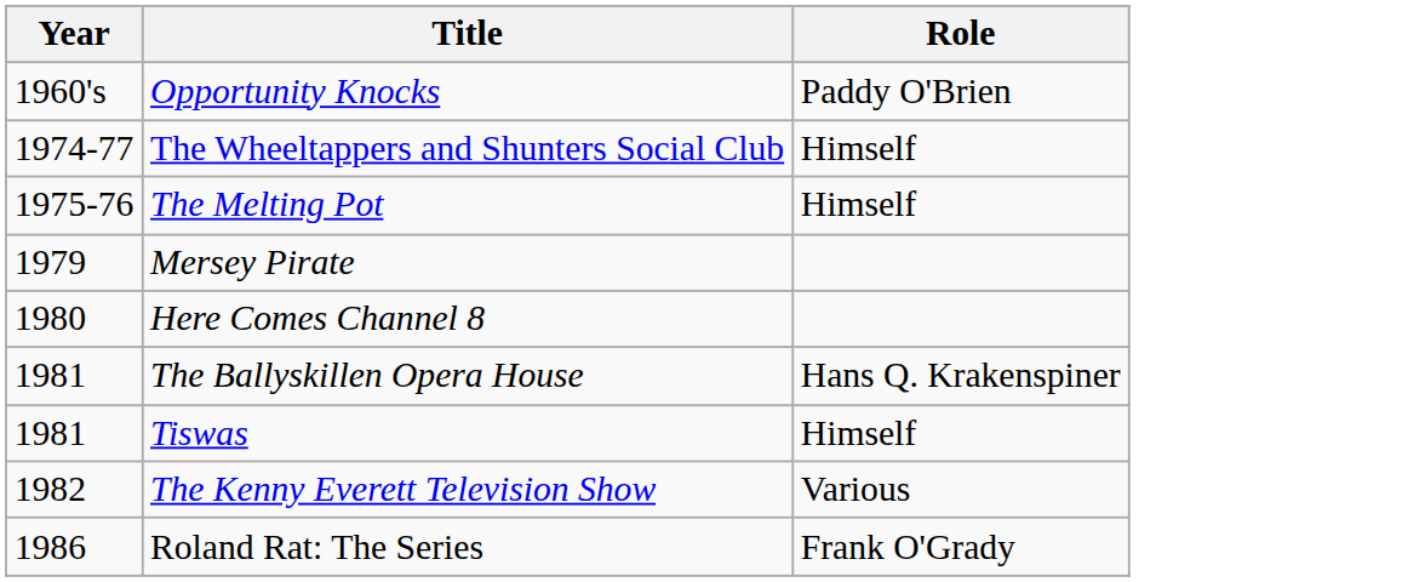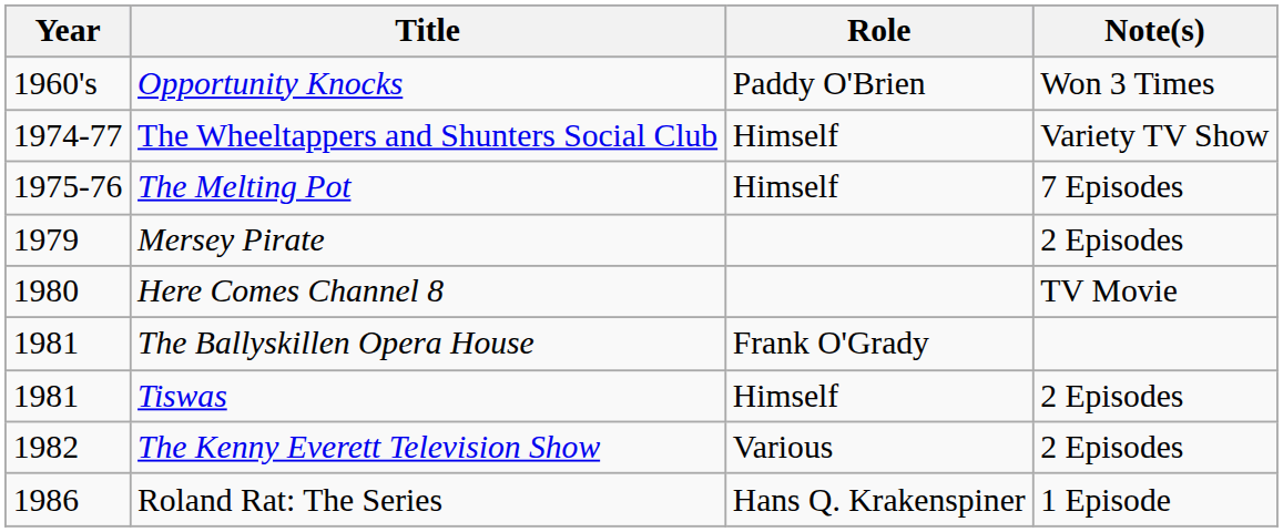+ column: Note(s) | Won 3 Times | Variety TV Show | 7 Episodes | 2 Episodes | TV Movie | 2 Episodes | 2 Episodes | 1 Episode
The Ballyskillen Opera House | Role: Hans Q. Krakenspiner -> Frank O'Grady
Roland Rat: The Series | Role: Frank O'Grady -> Hans Q. Krakenspiner
